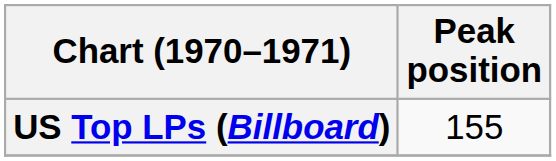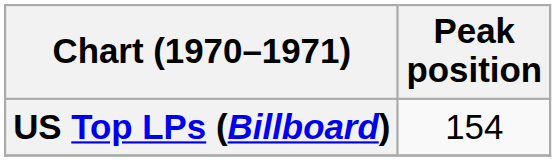US Top LPs (Billboard) | Peak position: 155 -> 154
